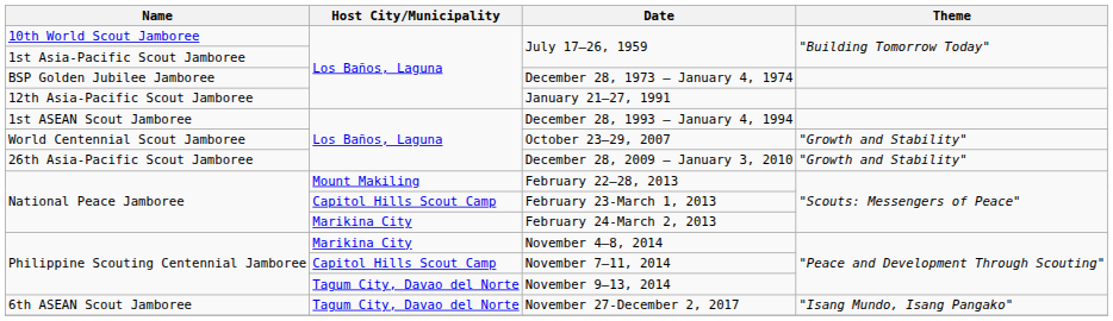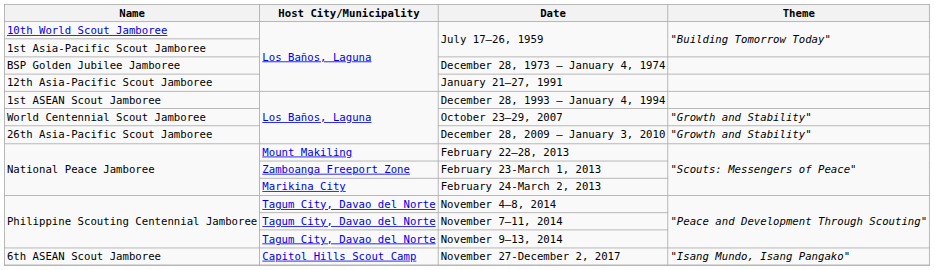February 23-March 1, 2013 | Host City/Municipality: Capitol Hills Scout Camp -> Zamboanga Freeport Zone
November 4–8, 2014 | Host City/Municipality: Marikina City -> Tagum City, Davao del Norte
November 7–11, 2014 | Host City/Municipality: Capitol Hills Scout Camp -> Tagum City, Davao del Norte
November 27-December 2, 2017 | Host City/Municipality: Tagum City, Davao del Norte -> Capitol Hills Scout Camp
